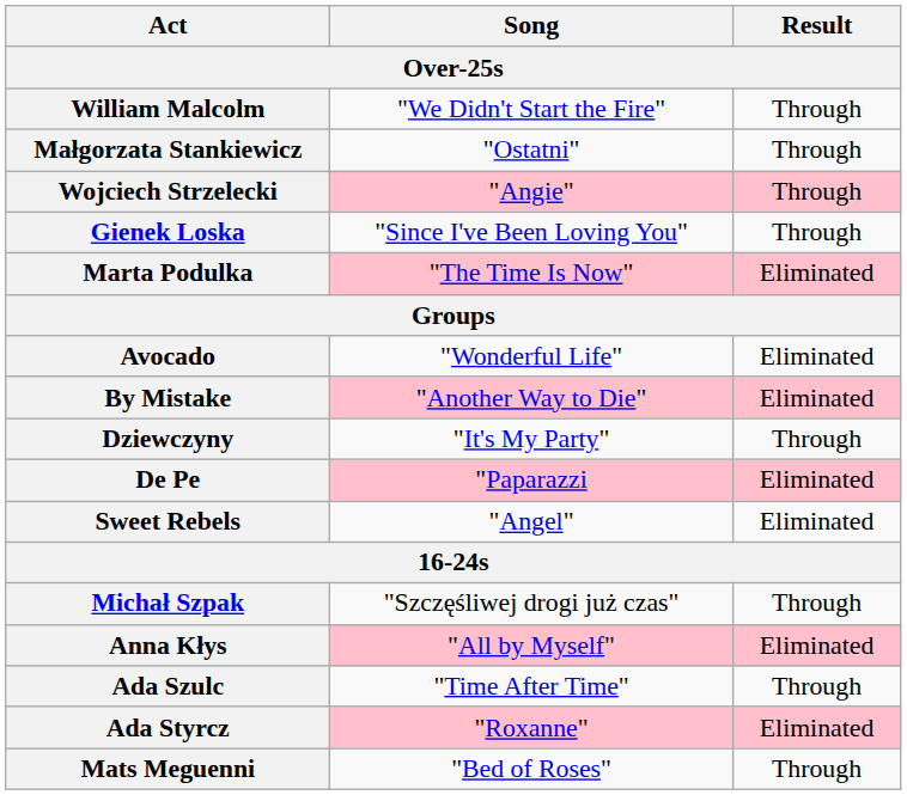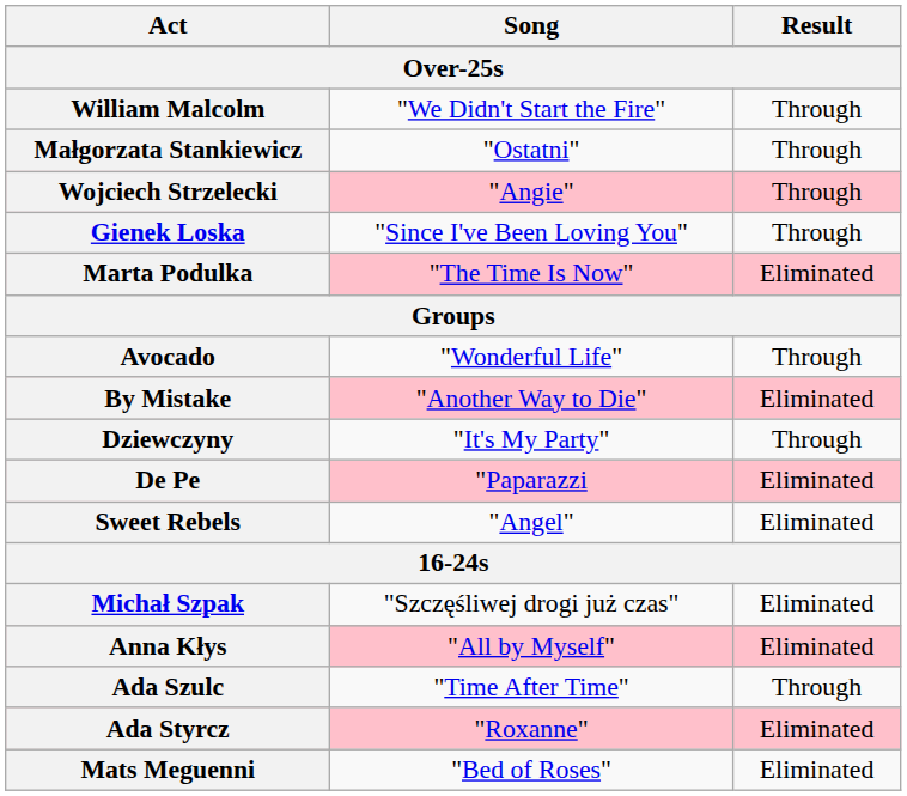Avocado | Result: Eliminated -> Through
Michał Szpak | Result: Through -> Eliminated
Mats Meguenni | Result: Through -> Eliminated
